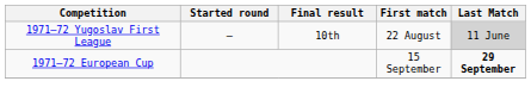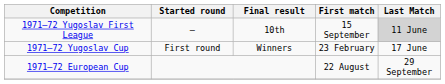1971–72 Yugoslav First League | First match: 22 August -> 15 September
+ row: 1971–72 Yugoslav Cup | First round | Winners | 23 February | 17 June
1971–72 European Cup | First match: 15 September -> 22 August
1971–72 European Cup | Last Match: bold -> normal
